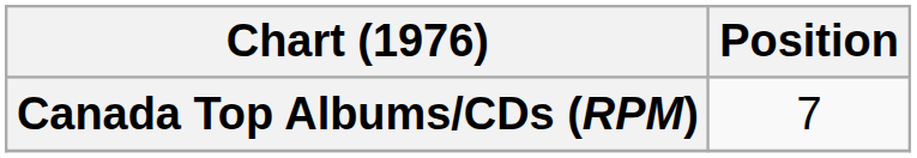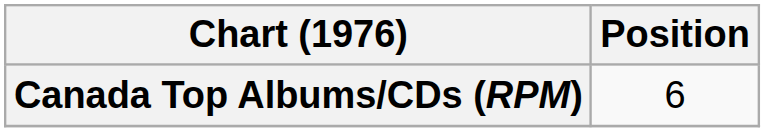Canada Top Albums/CDs (RPM) | Position: 7 -> 6
